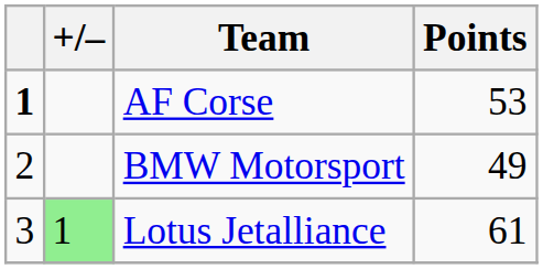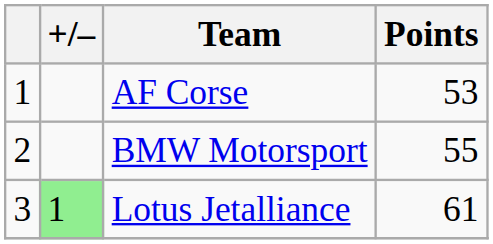AF Corse | column 1: bold -> normal
BMW Motorsport | Points: 49 -> 55
